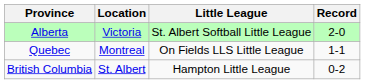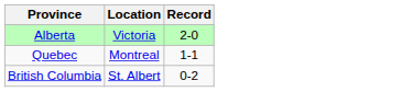- column: Little League | St. Albert Softball Little League | On Fields LLS Little League | Hampton Little League
